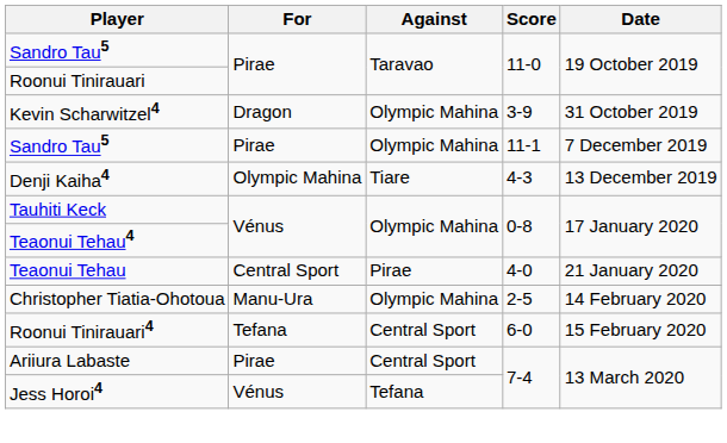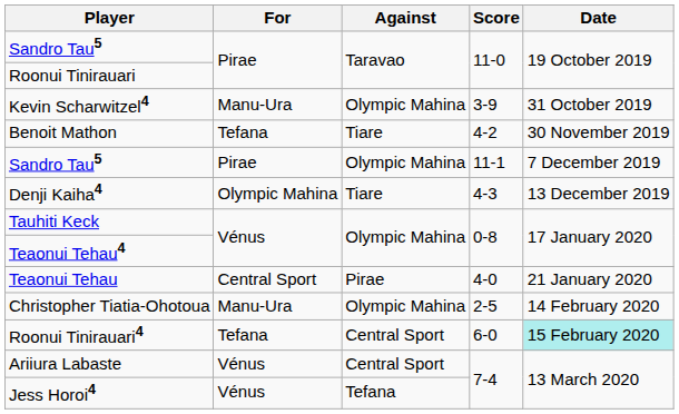Kevin Scharwitzel4 | For: Dragon -> Manu-Ura
+ row: Benoit Mathon | Tefana | Tiare | 4-2 | 30 November 2019
Roonui Tinirauari4 | Date: no background -> paleturquoise background
Ariiura Labaste | For: Pirae -> Vénus
